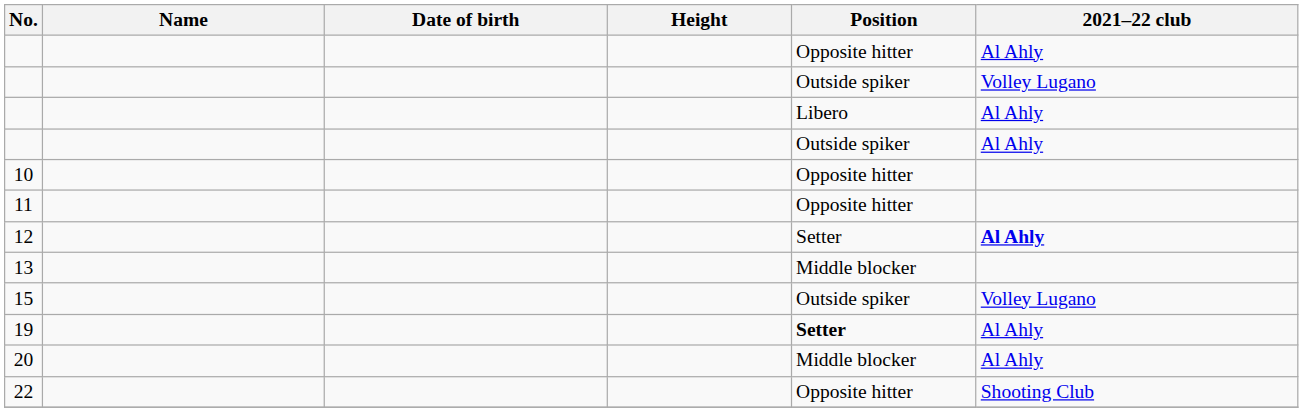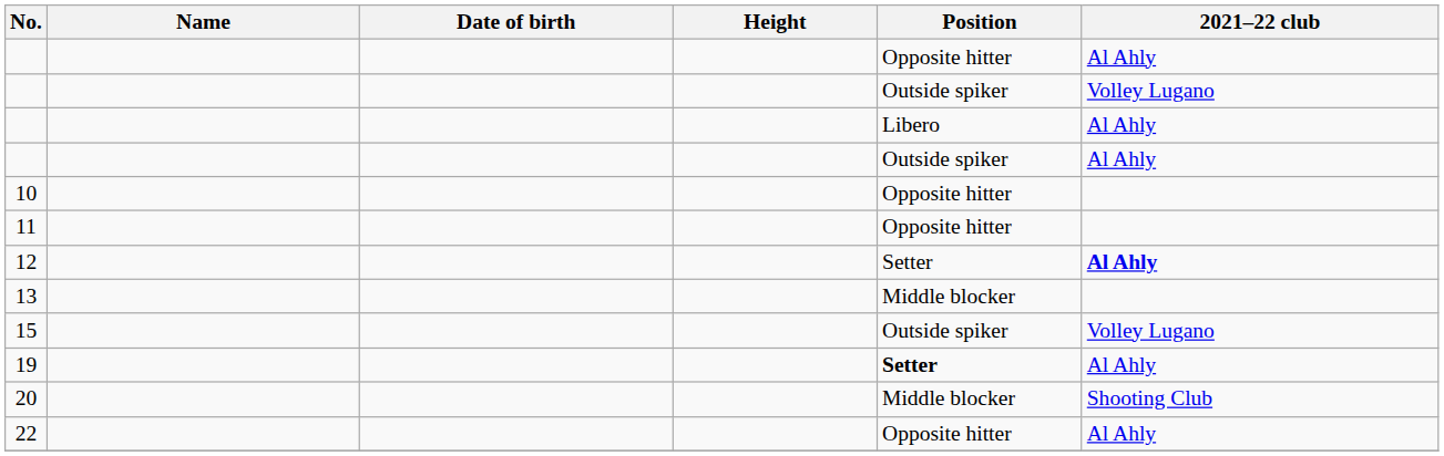20 | 2021–22 club: Al Ahly -> Shooting Club
22 | 2021–22 club: Shooting Club -> Al Ahly
